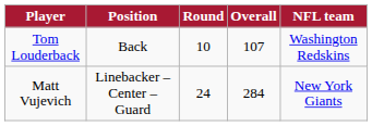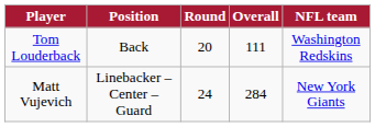Tom Louderback | Round: 10 -> 20
Tom Louderback | Overall: 107 -> 111
